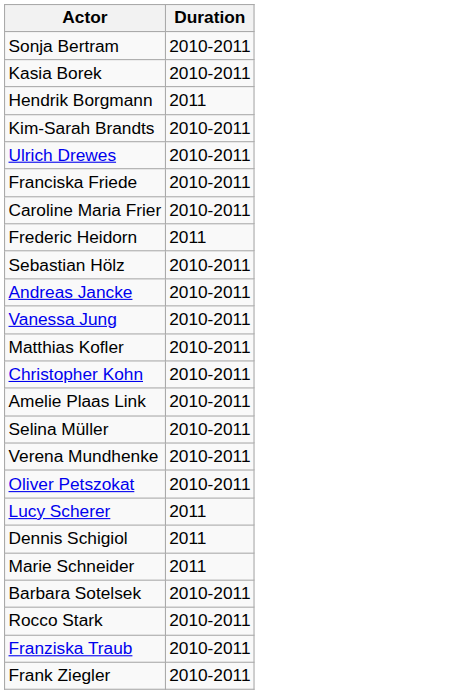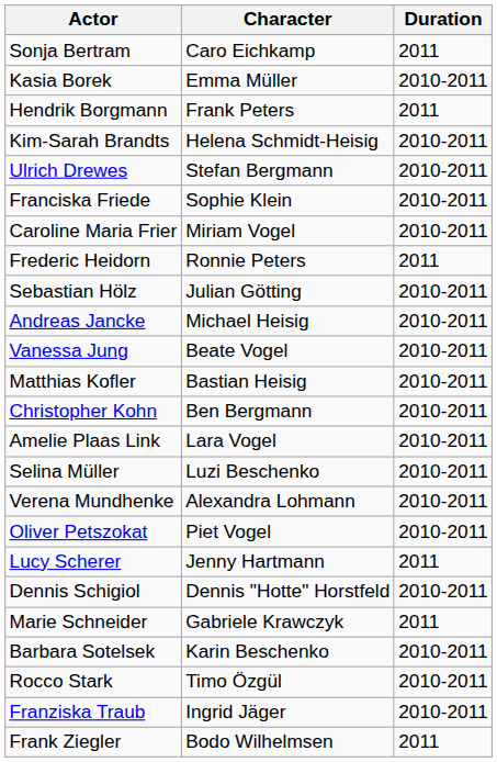+ column: Character | Caro Eichkamp | Emma Müller | Frank Peters | Helena Schmidt-Heisig | Stefan Bergmann | Sophie Klein | Miriam Vogel | Ronnie Peters | Julian Götting | Michael Heisig | Beate Vogel | Bastian Heisig | Ben Bergmann | Lara Vogel | Luzi Beschenko | Alexandra Lohmann | Piet Vogel | Jenny Hartmann | Dennis "Hotte" Horstfeld | Gabriele Krawczyk | Karin Beschenko | Timo Özgül | Ingrid Jäger | Bodo Wilhelmsen
Sonja Bertram | Duration: 2010-2011 -> 2011
Dennis Schigiol | Duration: 2011 -> 2010-2011
Frank Ziegler | Duration: 2010-2011 -> 2011
